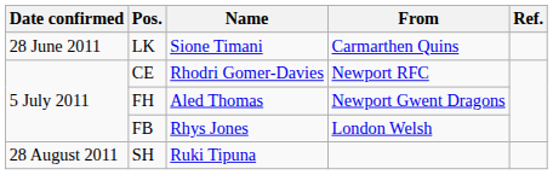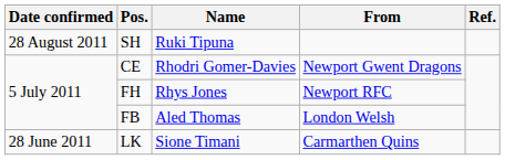rows swapped: LK <-> SH
CE | From: Newport RFC -> Newport Gwent Dragons
FH | Name: Aled Thomas -> Rhys Jones
FH | From: Newport Gwent Dragons -> Newport RFC
FB | Name: Rhys Jones -> Aled Thomas
